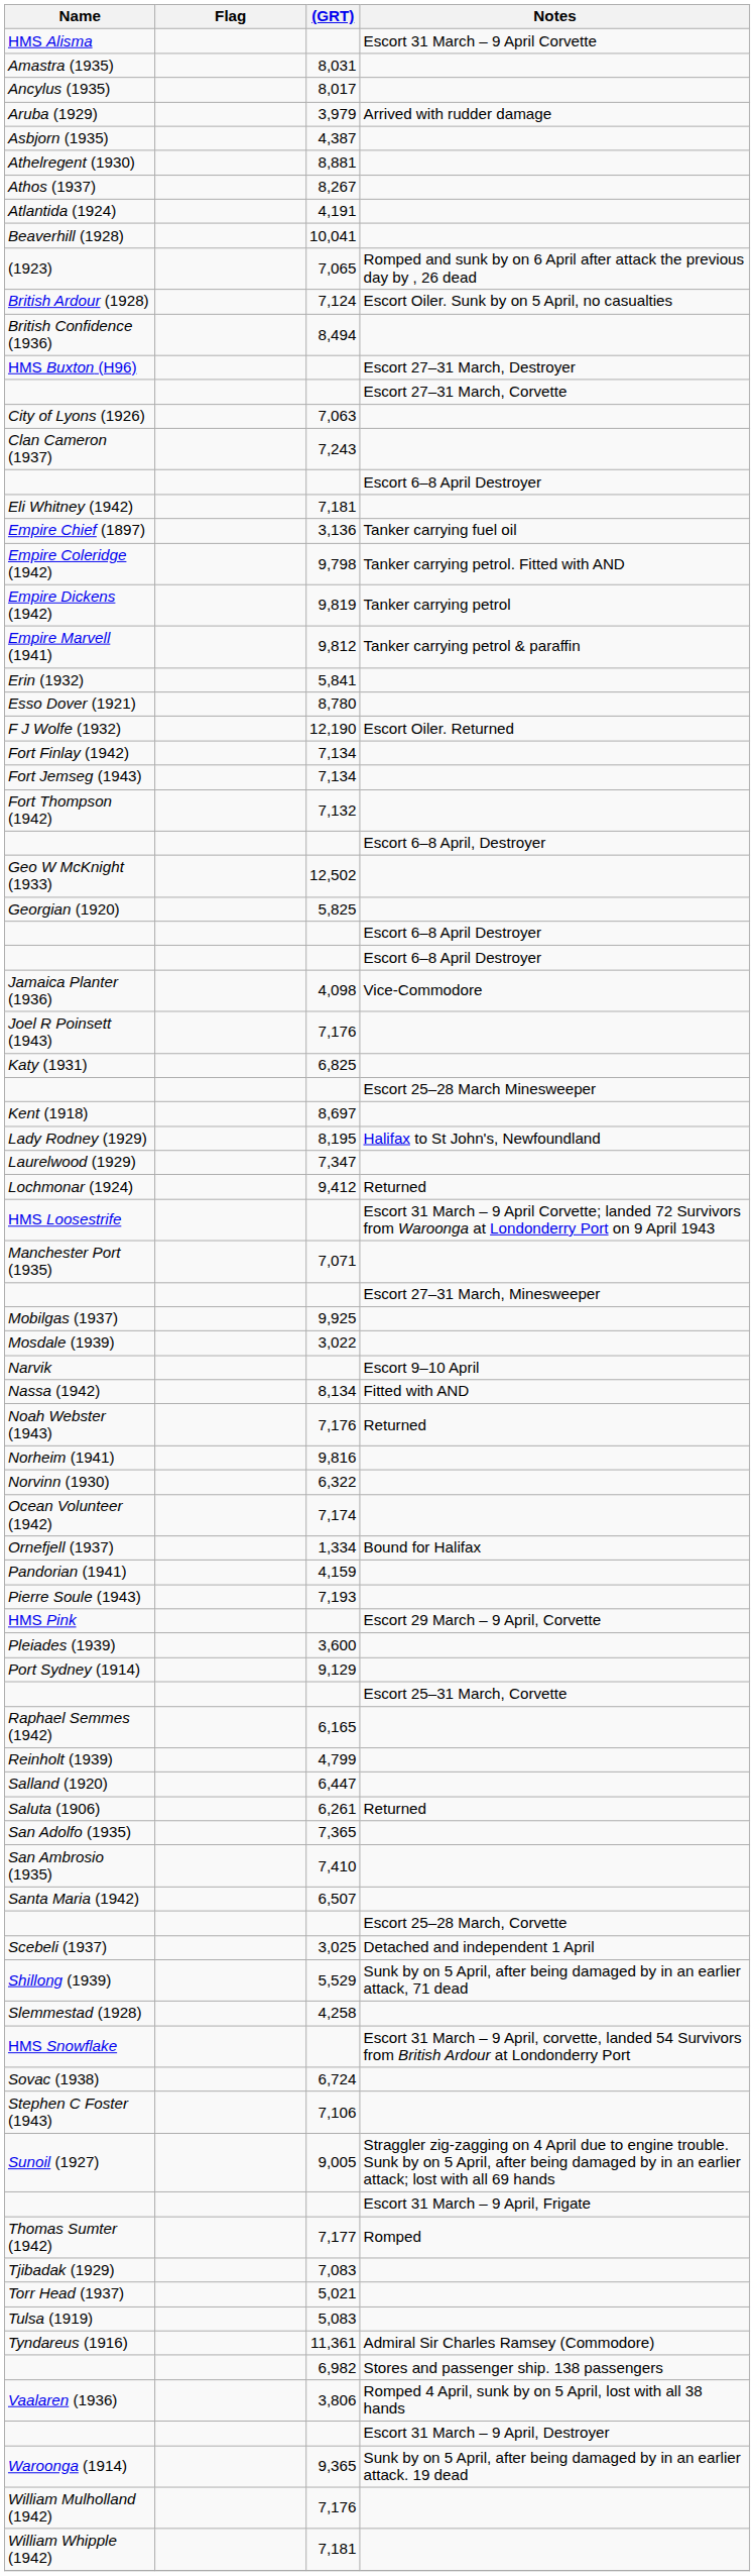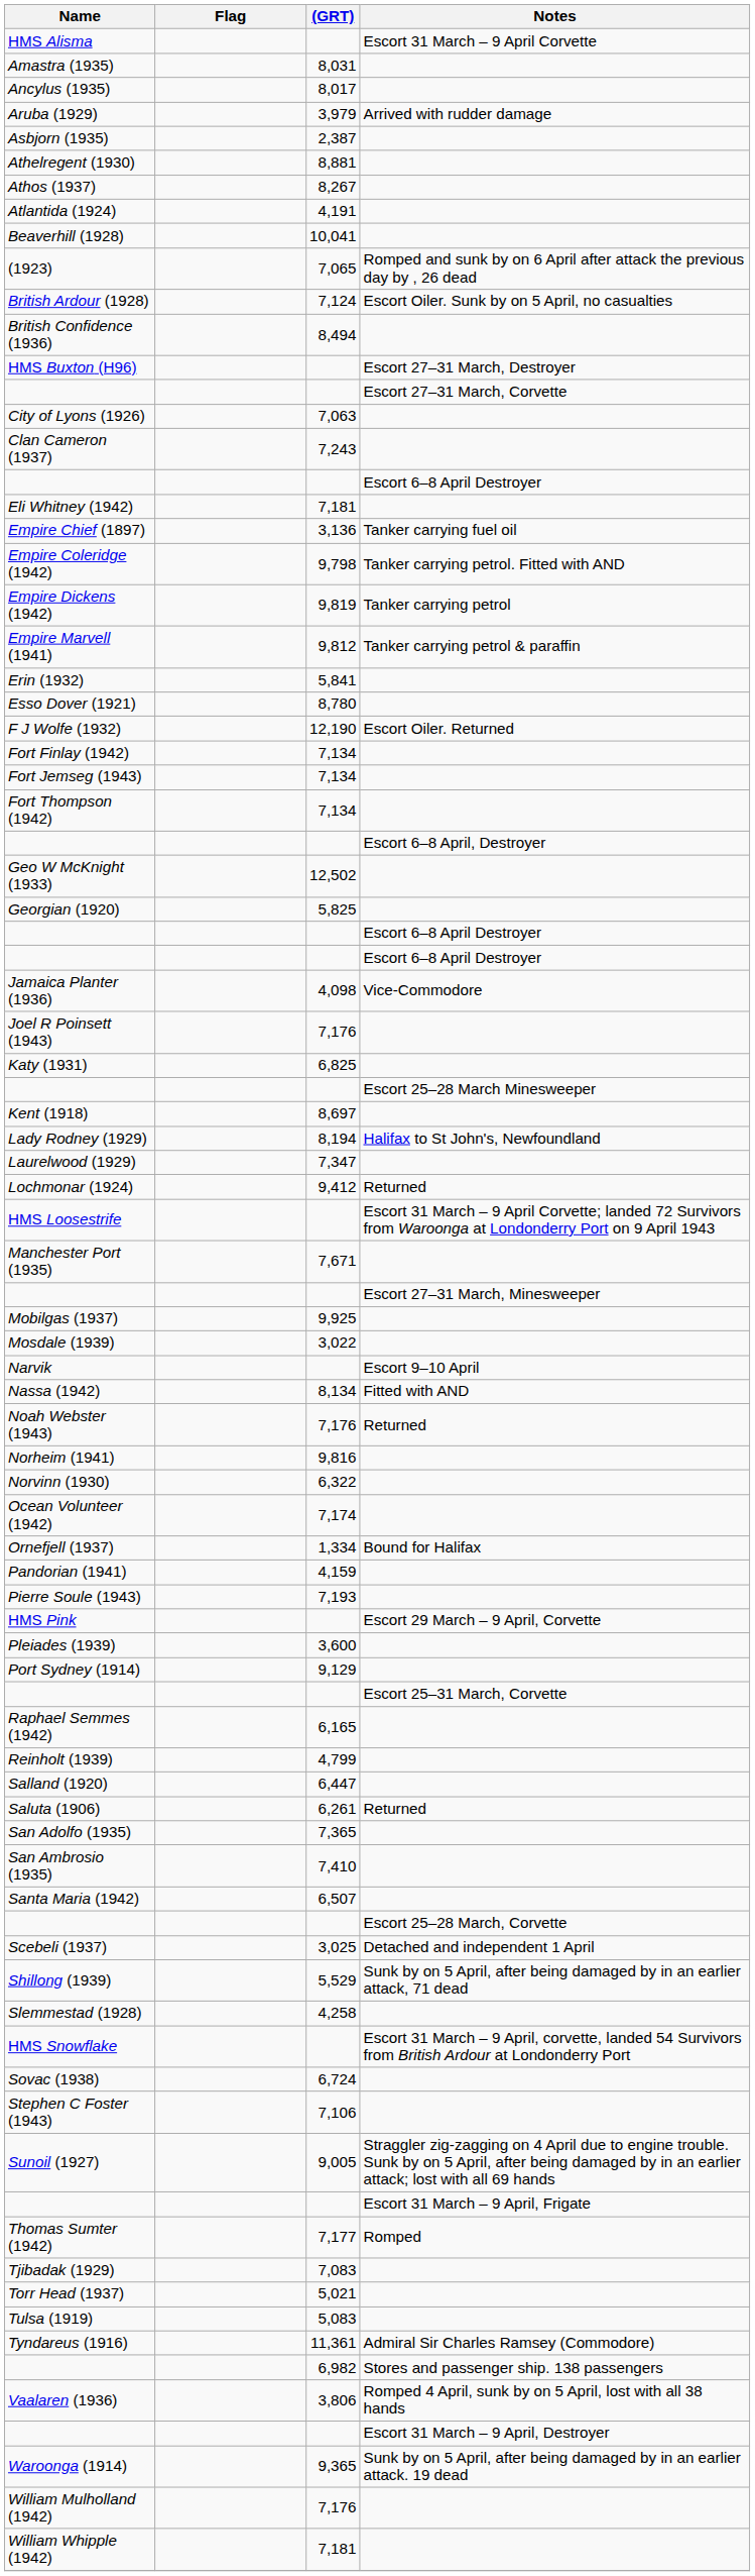Asbjorn (1935) | (GRT): 4,387 -> 2,387
Fort Thompson (1942) | (GRT): 7,132 -> 7,134
Lady Rodney (1929) | (GRT): 8,195 -> 8,194
Manchester Port (1935) | (GRT): 7,071 -> 7,671
